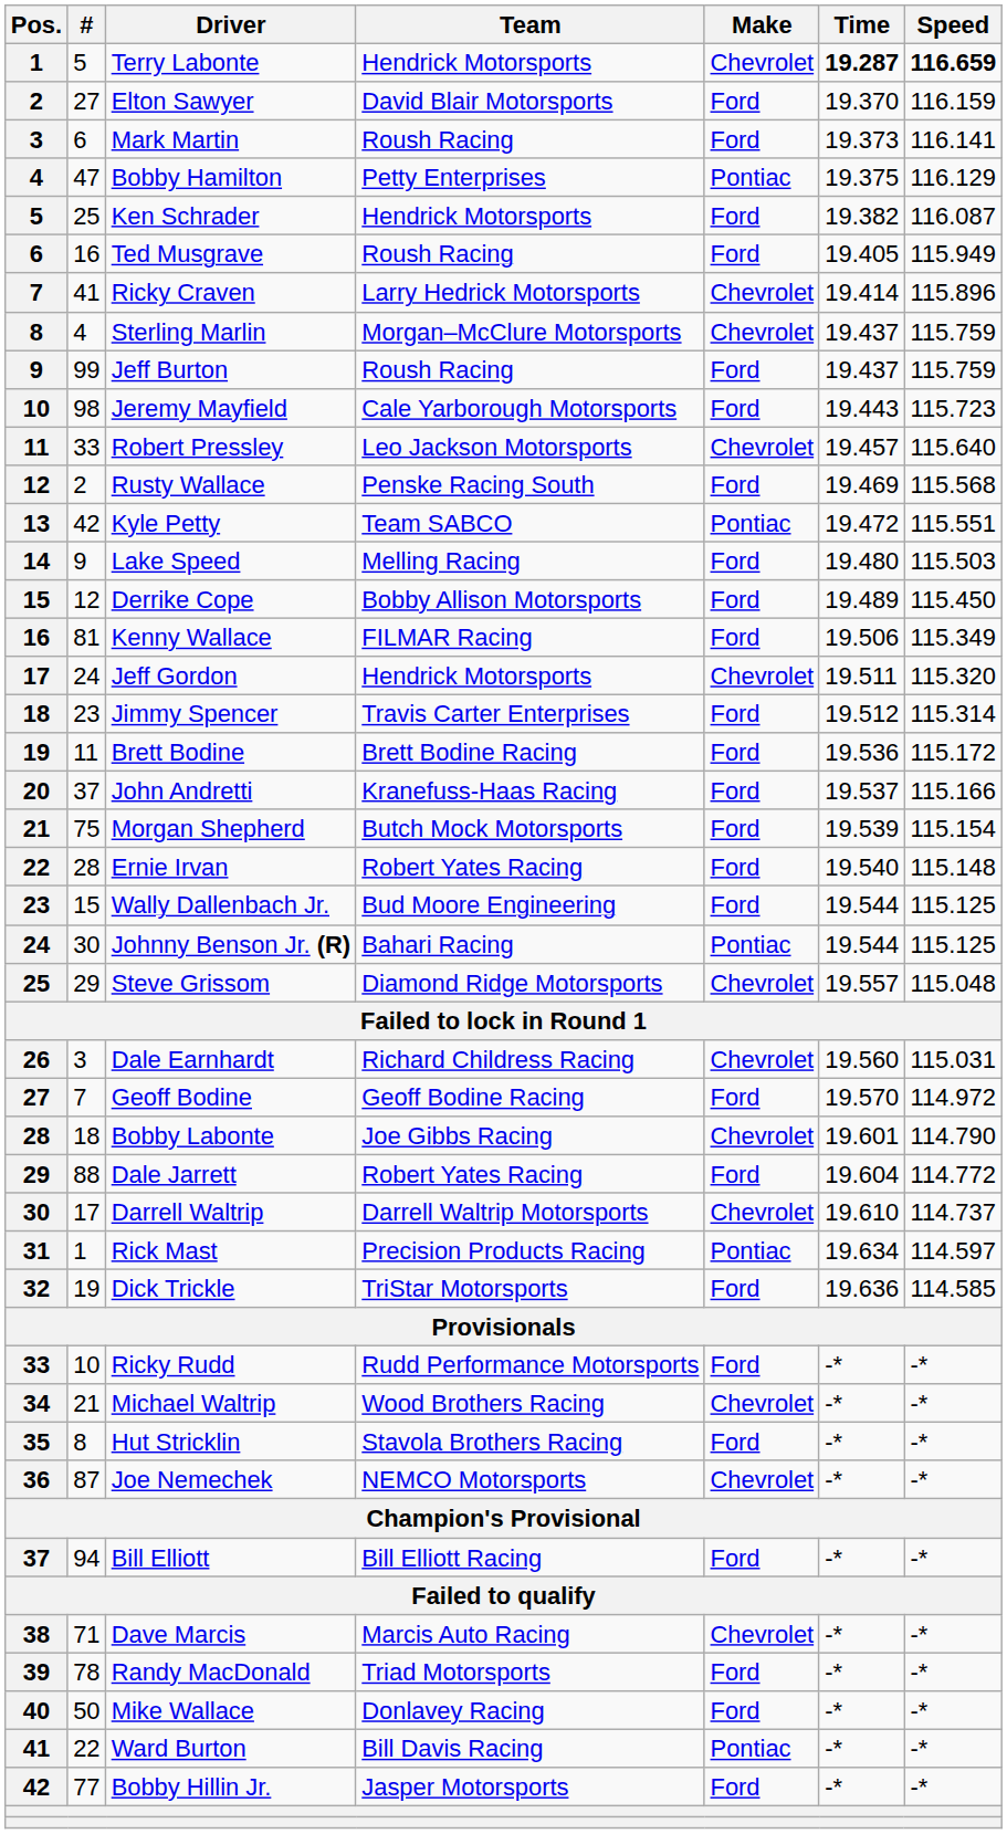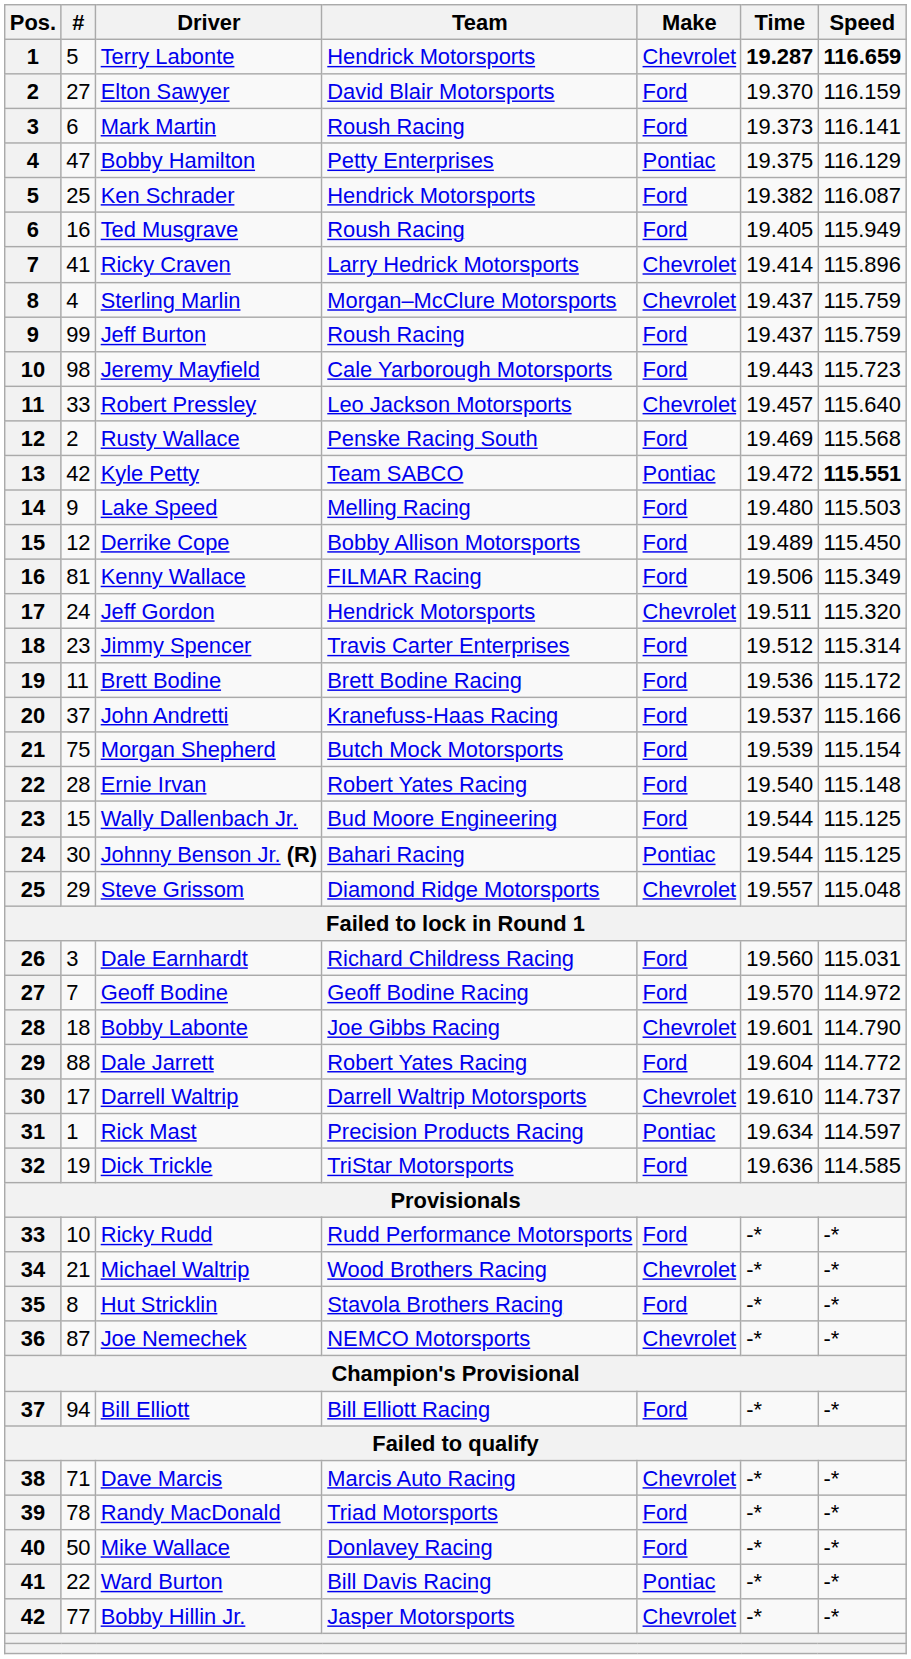Kyle Petty | Speed: normal -> bold
Dale Earnhardt | Make: Chevrolet -> Ford
Bobby Hillin Jr. | Make: Ford -> Chevrolet
